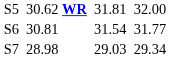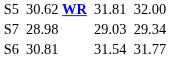rows swapped: S6 <-> S7
